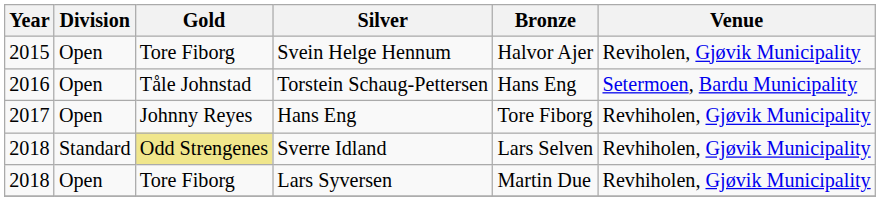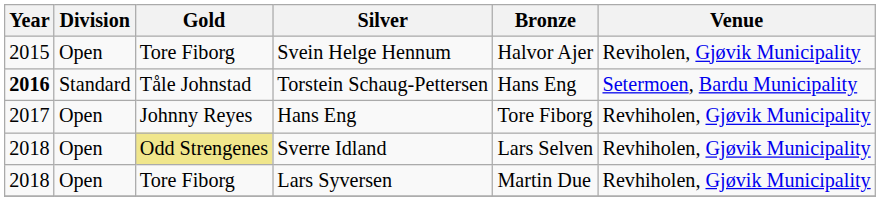Torstein Schaug-Pettersen | Year: normal -> bold
Torstein Schaug-Pettersen | Division: Open -> Standard
Sverre Idland | Division: Standard -> Open
